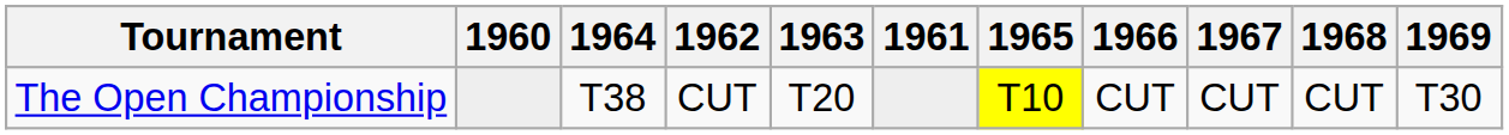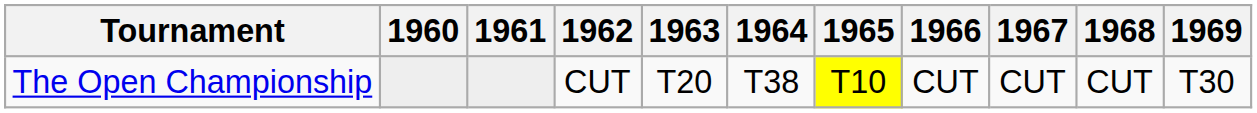columns swapped: 1961 <-> 1964
